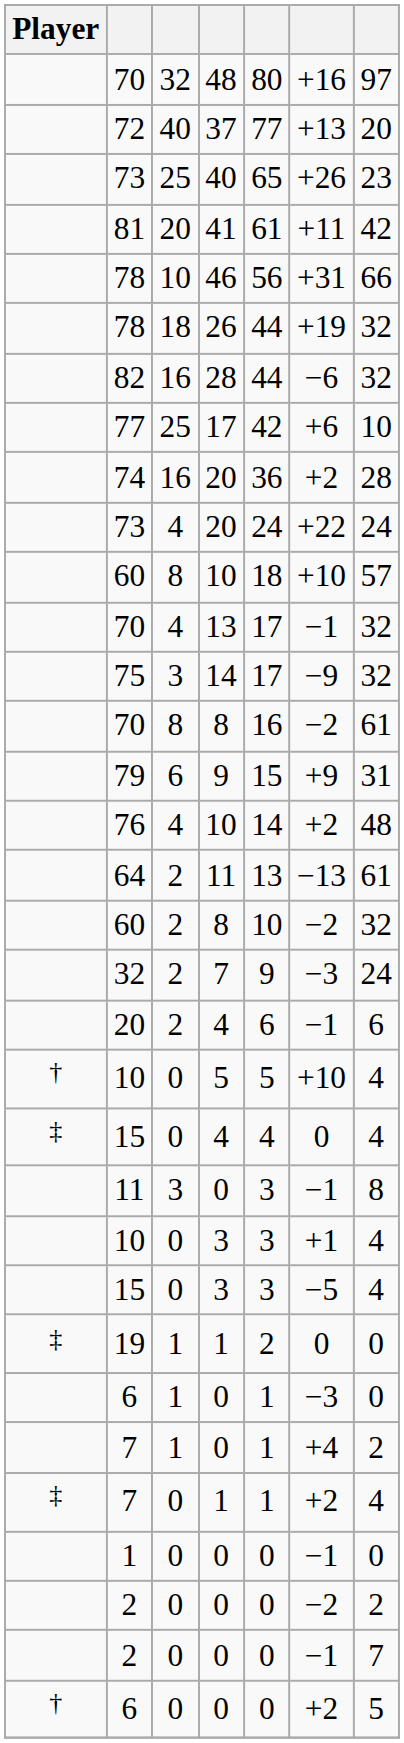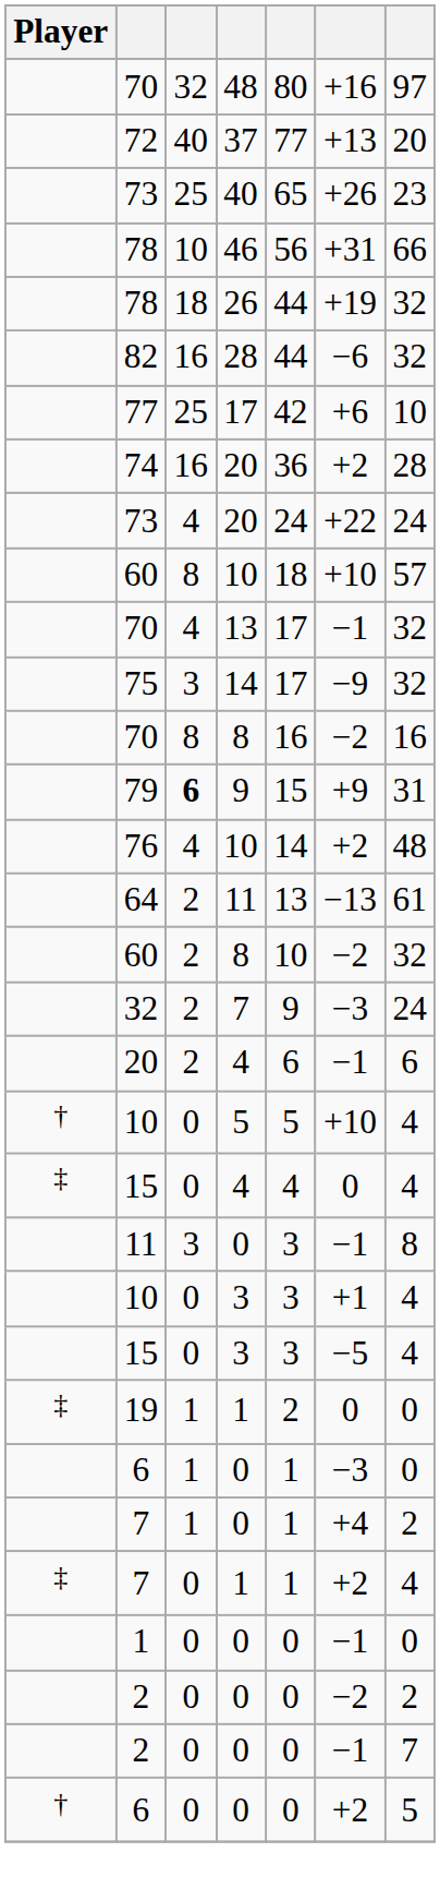- row: 81 | 20 | 41 | 61 | +11 | 42
70 / 8 | column 7: 61 -> 16
79 | column 3: normal -> bold
